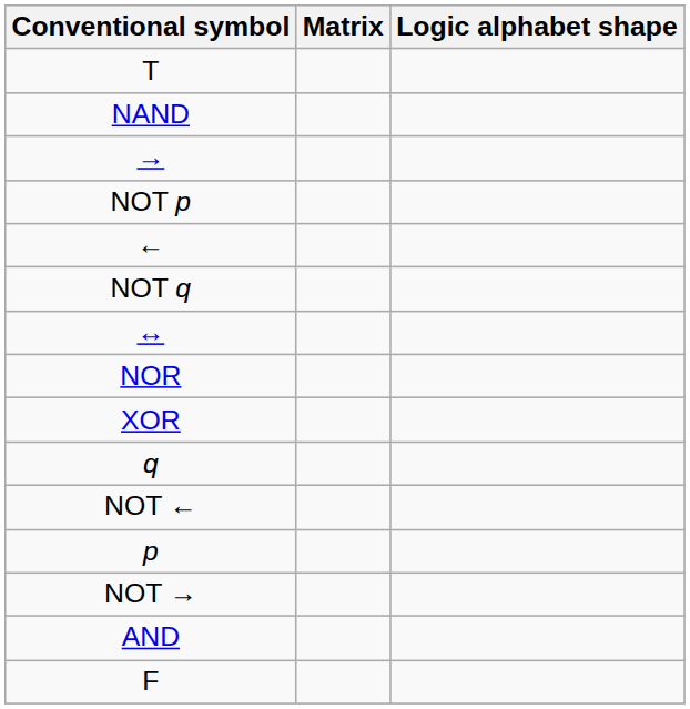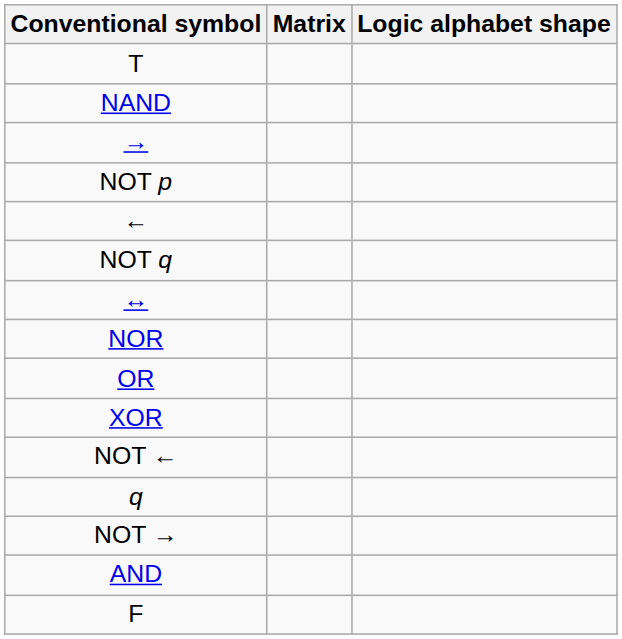+ row: OR
rows swapped: q <-> NOT ←
- row: p
